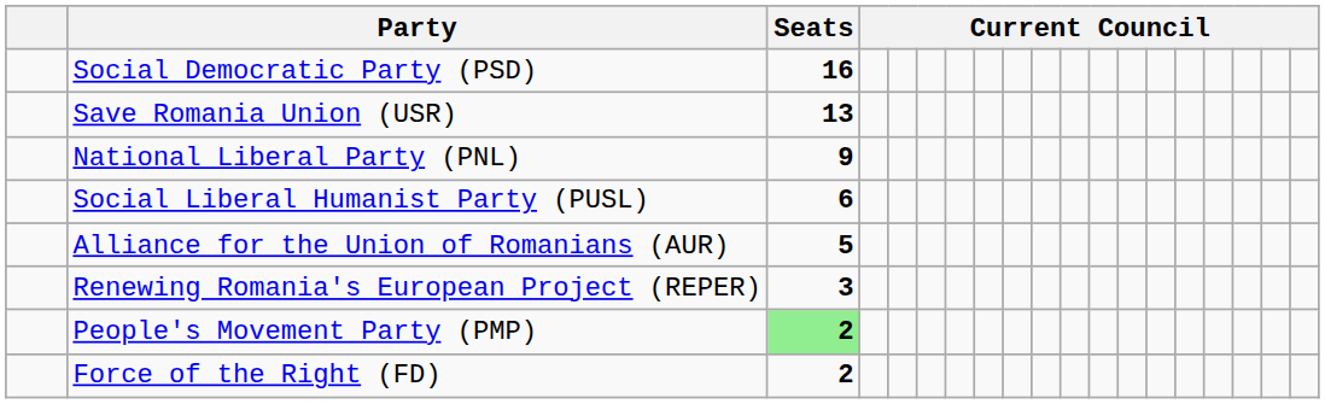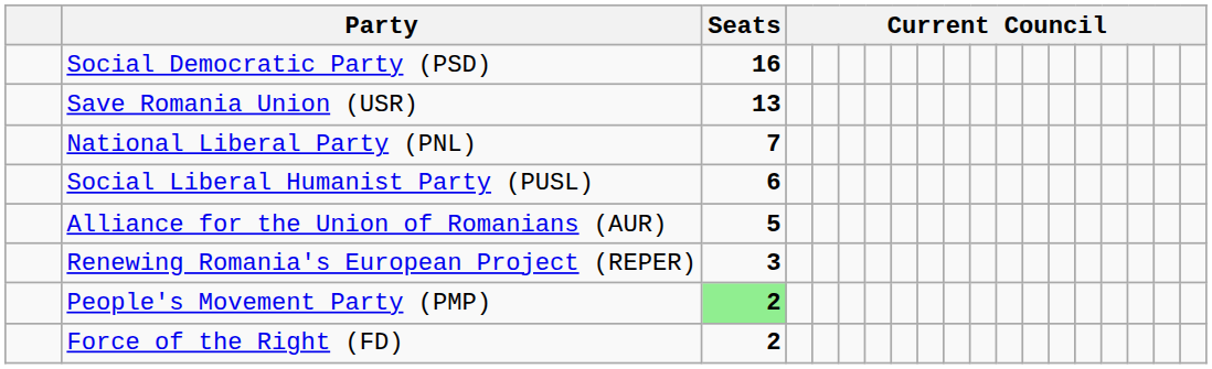National Liberal Party (PNL) | Seats: 9 -> 7
